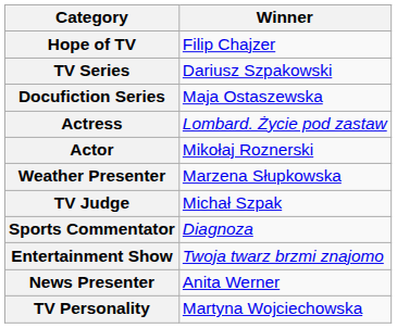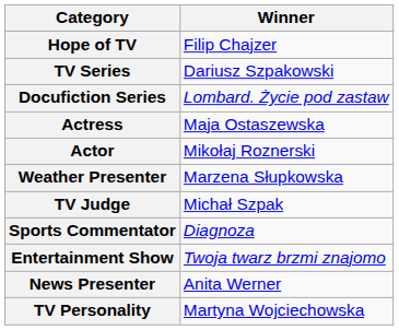Docufiction Series | Winner: Maja Ostaszewska -> Lombard. Życie pod zastaw
Actress | Winner: Lombard. Życie pod zastaw -> Maja Ostaszewska
